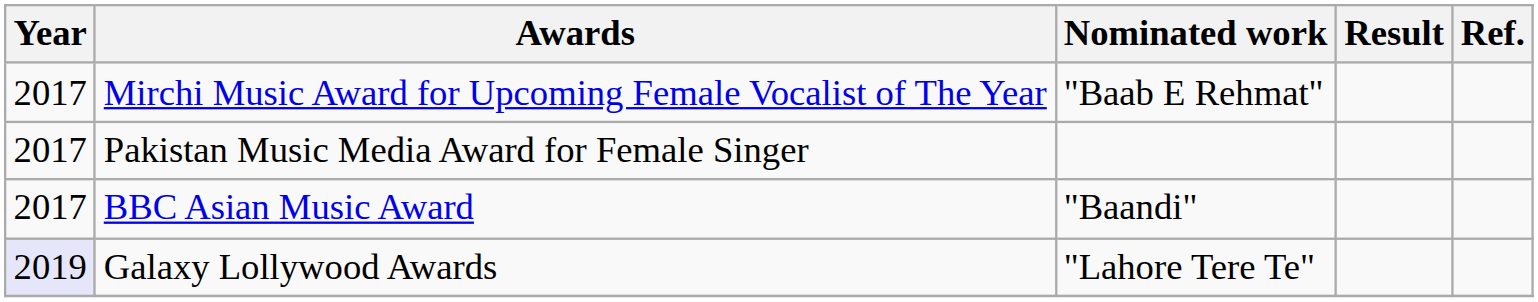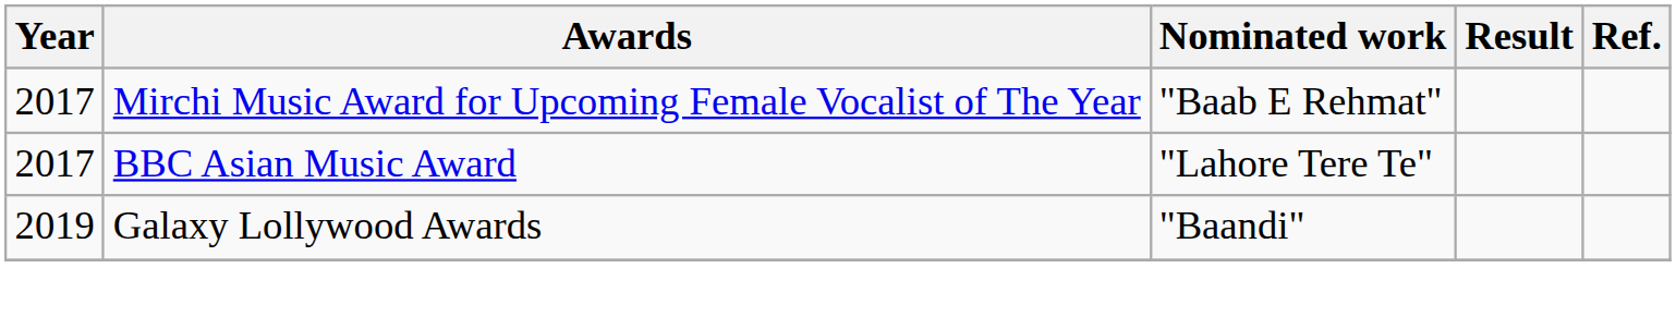- row: 2017 | Pakistan Music Media Award for Female Singer
BBC Asian Music Award | Nominated work: "Baandi" -> "Lahore Tere Te"
Galaxy Lollywood Awards | Year: lavender background -> no background
Galaxy Lollywood Awards | Nominated work: "Lahore Tere Te" -> "Baandi"
